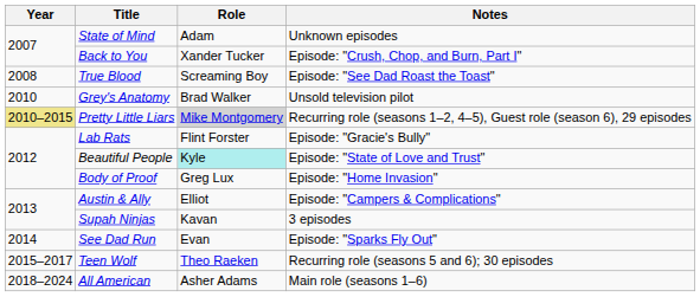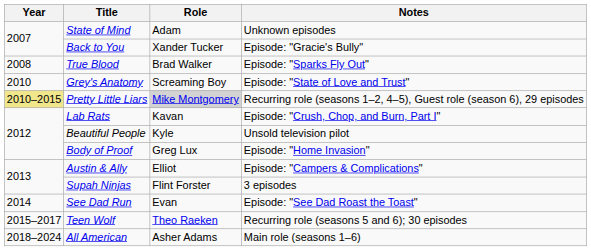Back to You | Notes: Episode: "Crush, Chop, and Burn, Part I" -> Episode: "Gracie's Bully"
True Blood | Role: Screaming Boy -> Brad Walker
True Blood | Notes: Episode: "See Dad Roast the Toast" -> Episode: "Sparks Fly Out"
Grey's Anatomy | Role: Brad Walker -> Screaming Boy
Grey's Anatomy | Notes: Unsold television pilot -> Episode: "State of Love and Trust"
Lab Rats | Role: Flint Forster -> Kavan
Lab Rats | Notes: Episode: "Gracie's Bully" -> Episode: "Crush, Chop, and Burn, Part I"
Beautiful People | Role: paleturquoise background -> no background
Beautiful People | Notes: Episode: "State of Love and Trust" -> Unsold television pilot
Supah Ninjas | Role: Kavan -> Flint Forster
See Dad Run | Notes: Episode: "Sparks Fly Out" -> Episode: "See Dad Roast the Toast"
